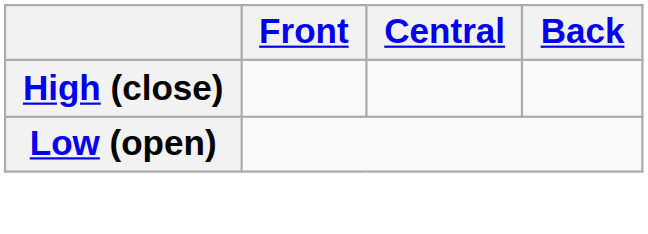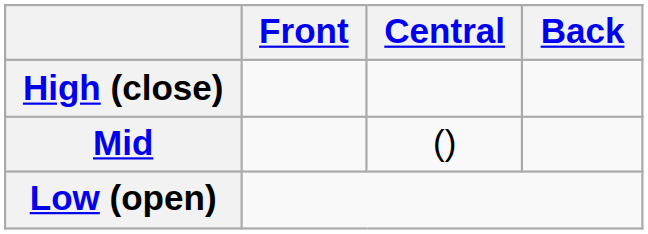+ row: Mid | ()
